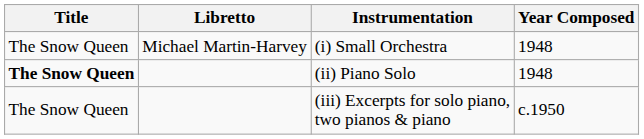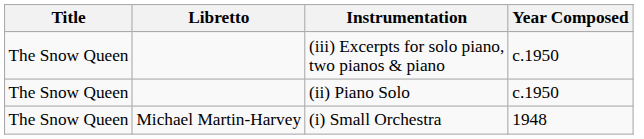rows swapped: (i) Small Orchestra <-> (iii) Excerpts for solo piano, two pianos & piano
(ii) Piano Solo | Title: bold -> normal
(ii) Piano Solo | Year Composed: 1948 -> c.1950
